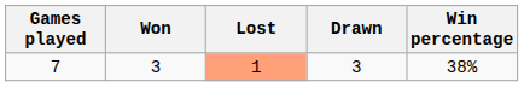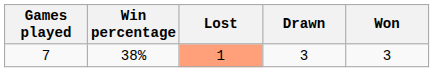columns swapped: Won <-> Win percentage
